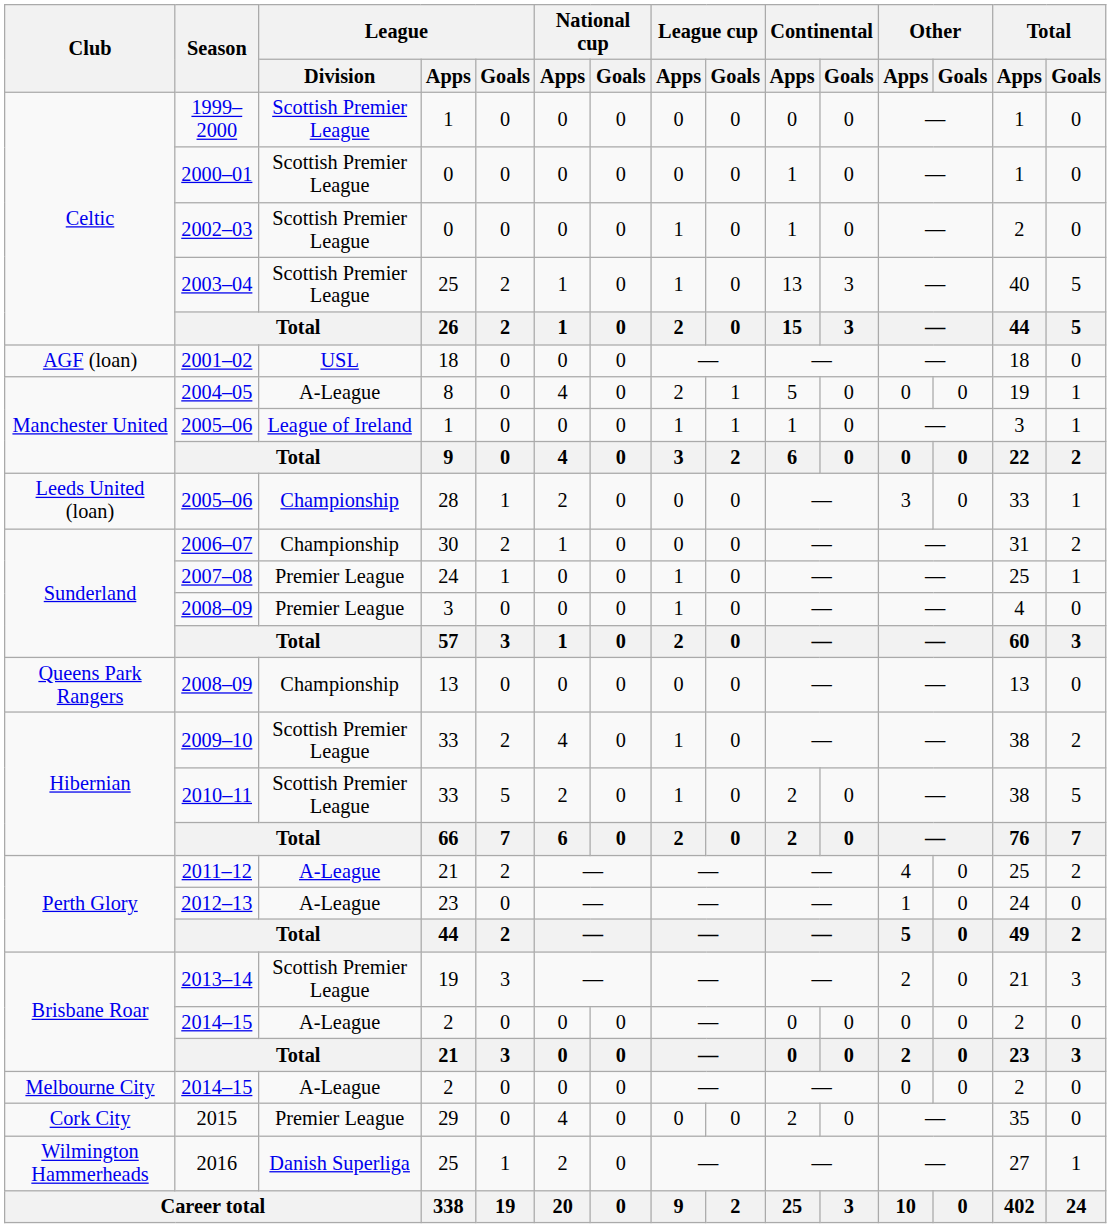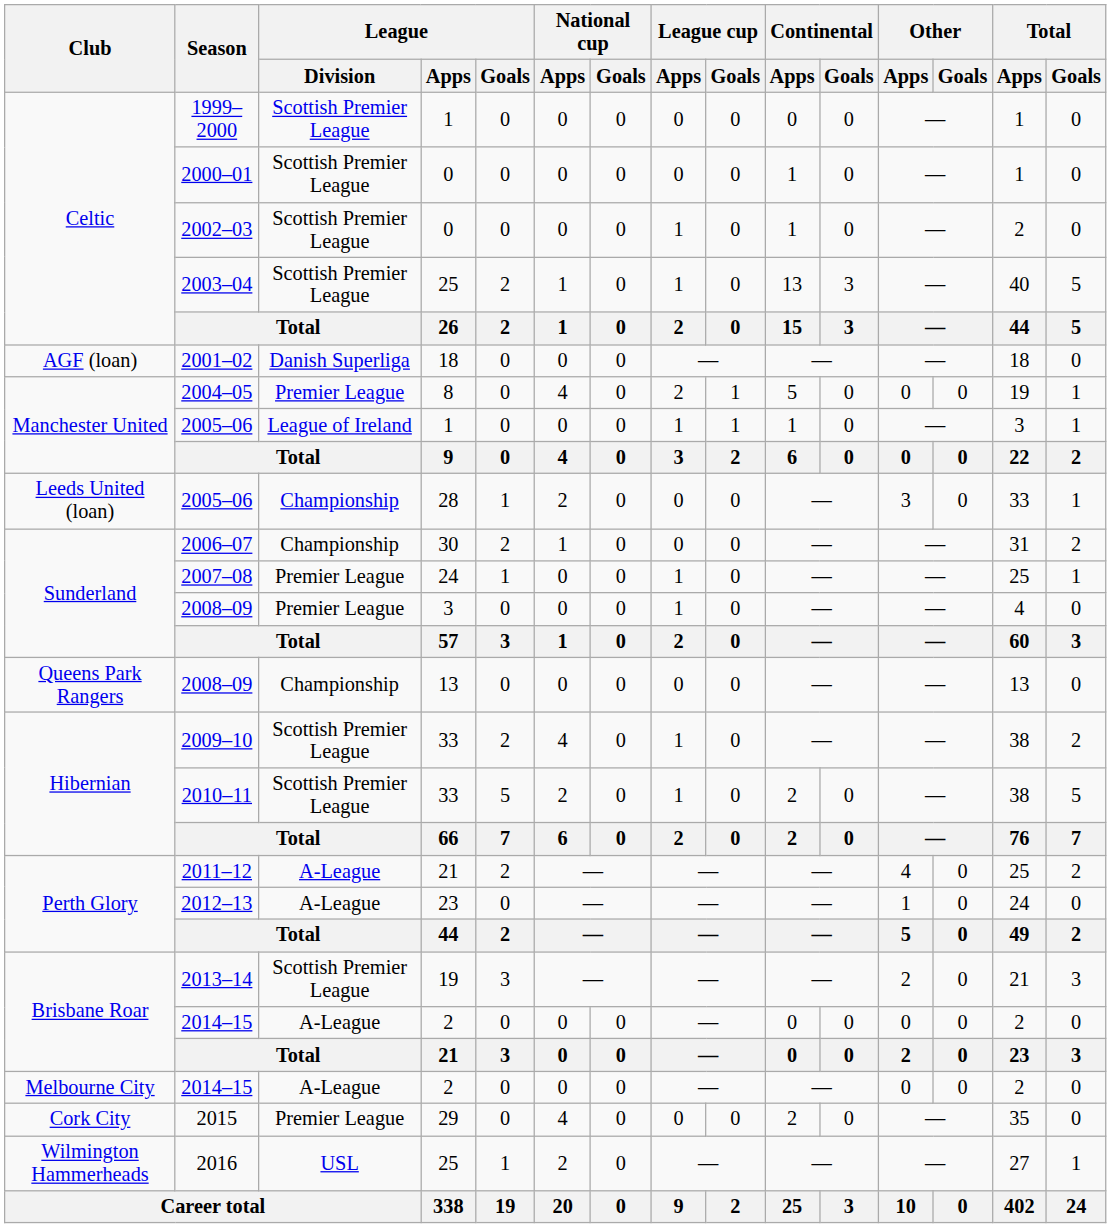2001–02 | League / Division: USL -> Danish Superliga
2004–05 | League / Division: A-League -> Premier League
2016 | League / Division: Danish Superliga -> USL
